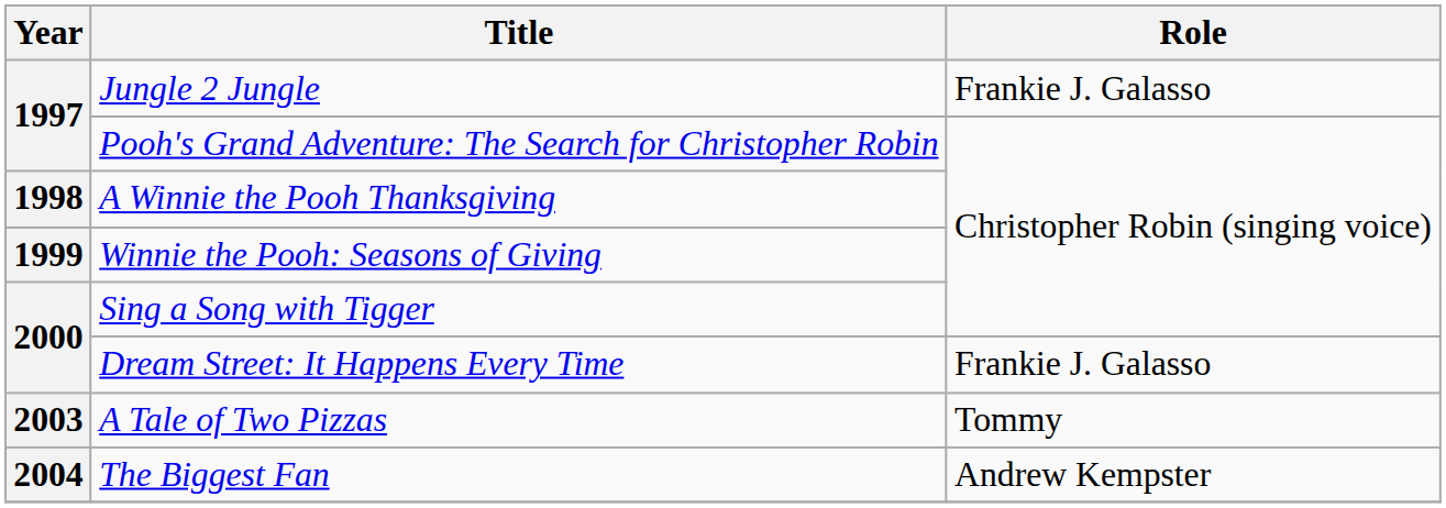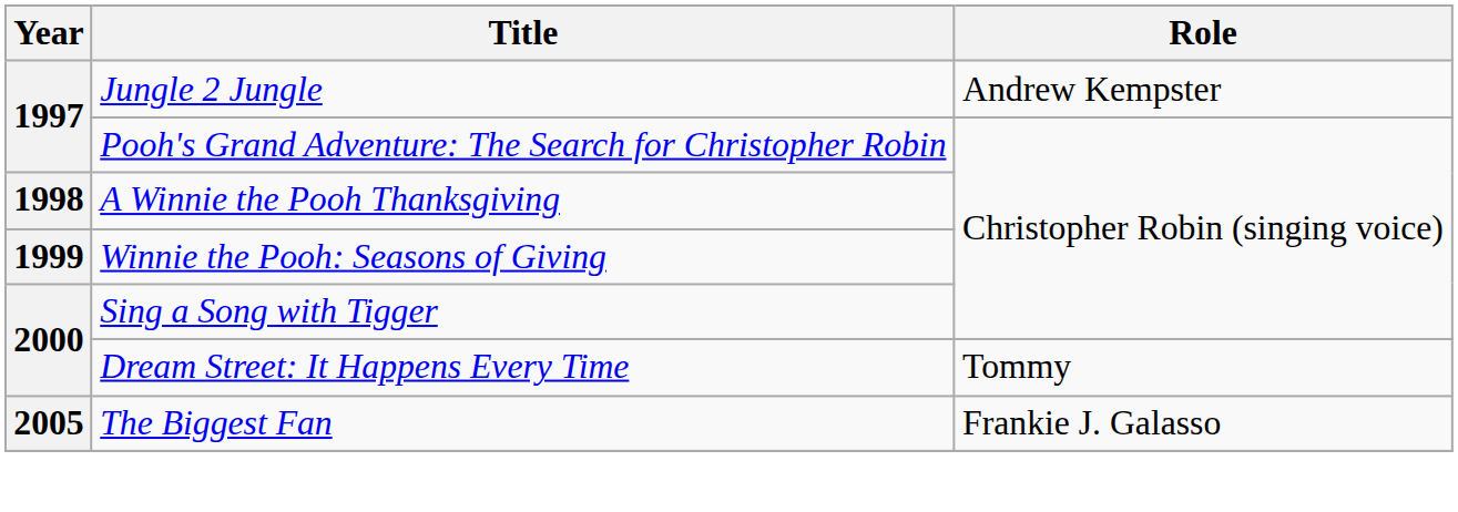Jungle 2 Jungle | Role: Frankie J. Galasso -> Andrew Kempster
Dream Street: It Happens Every Time | Role: Frankie J. Galasso -> Tommy
- row: 2003 | A Tale of Two Pizzas | Tommy
The Biggest Fan | Year: 2004 -> 2005
The Biggest Fan | Role: Andrew Kempster -> Frankie J. Galasso
